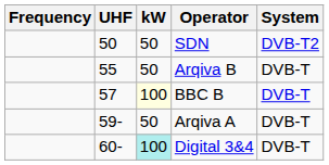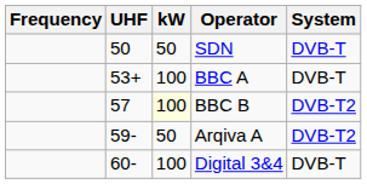SDN | System: DVB-T2 -> DVB-T
+ row: 53+ | 100 | BBC A | DVB-T
- row: 55 | 50 | Arqiva B | DVB-T
BBC B | System: DVB-T -> DVB-T2
Arqiva A | System: DVB-T -> DVB-T2
Digital 3&4 | kW: paleturquoise background -> no background
